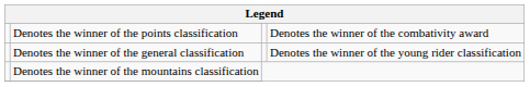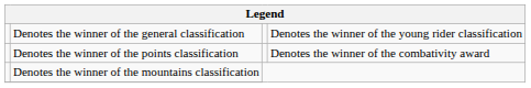rows swapped: Denotes the winner of the general classification <-> Denotes the winner of the points classification
